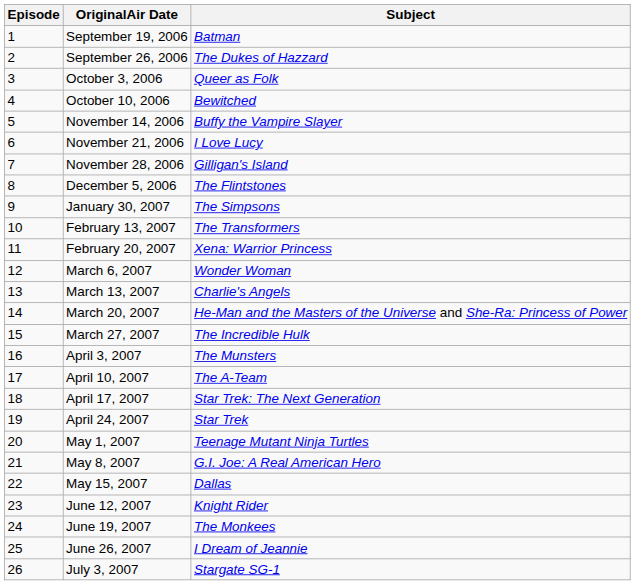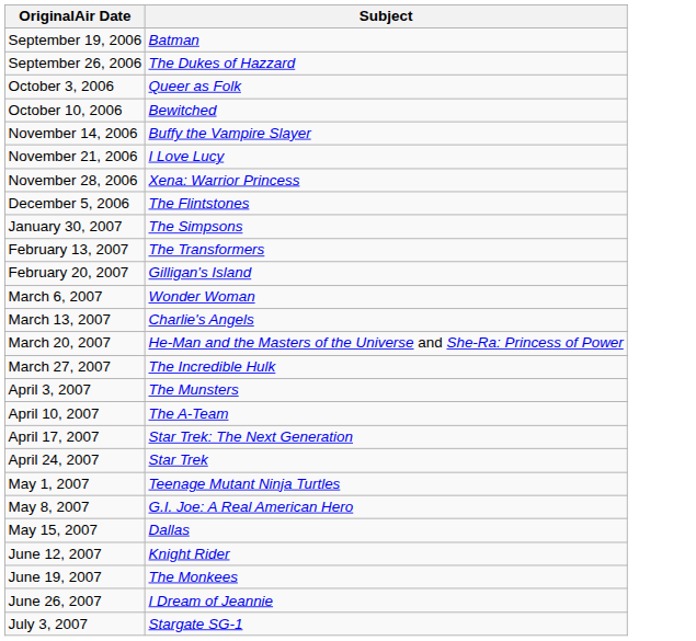- column: Episode | 1 | 2 | 3 | 4 | 5 | 6 | 7 | 8 | 9 | 10 | 11 | 12 | 13 | 14 | 15 | 16 | 17 | 18 | 19 | 20 | 21 | 22 | 23 | 24 | 25 | 26
November 28, 2006 | Subject: Gilligan's Island -> Xena: Warrior Princess
February 20, 2007 | Subject: Xena: Warrior Princess -> Gilligan's Island
